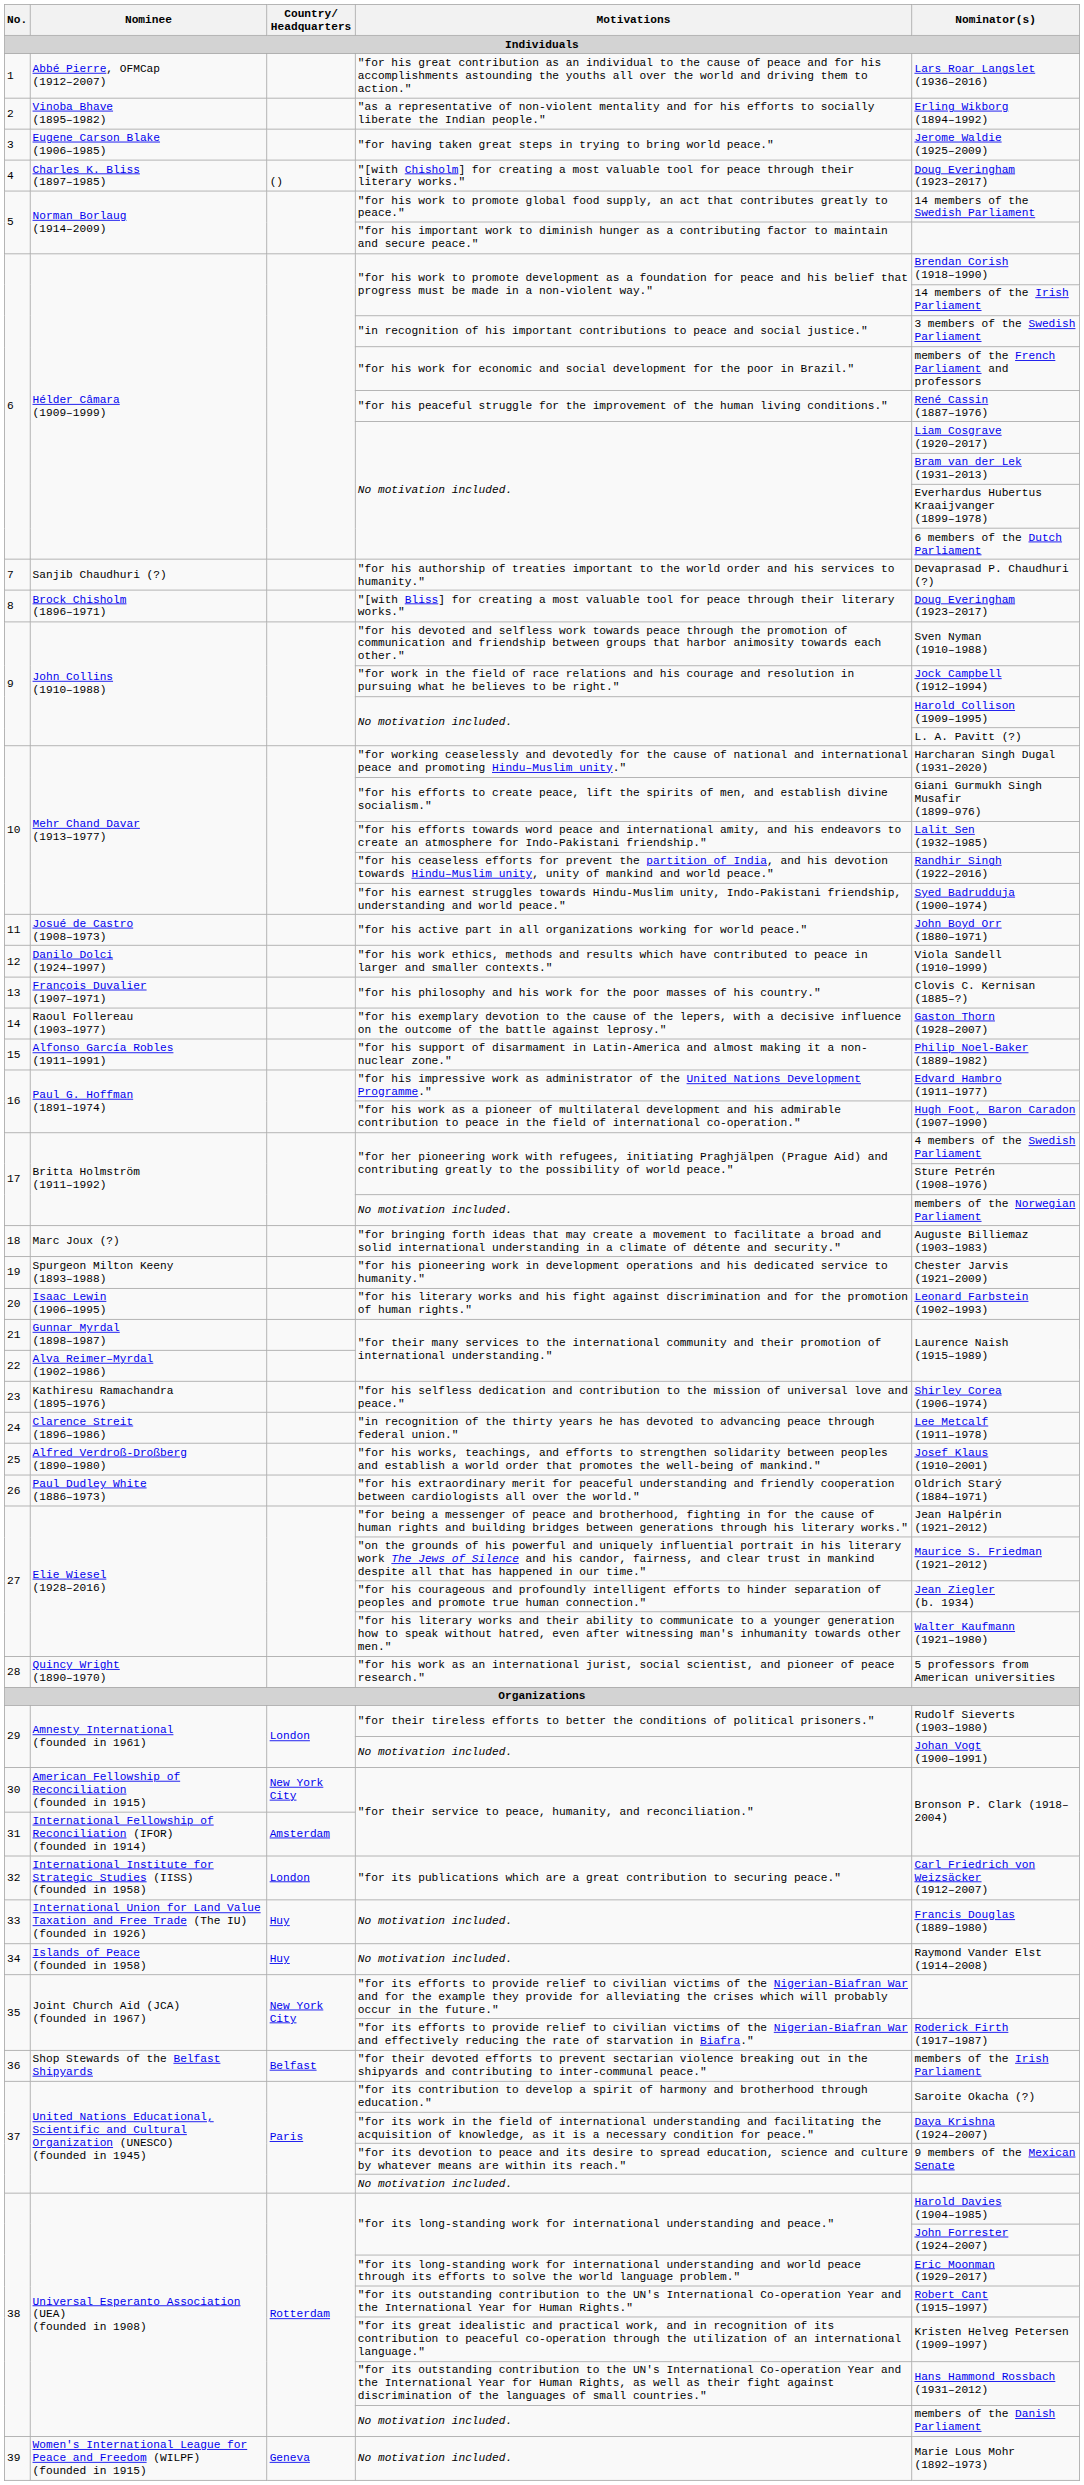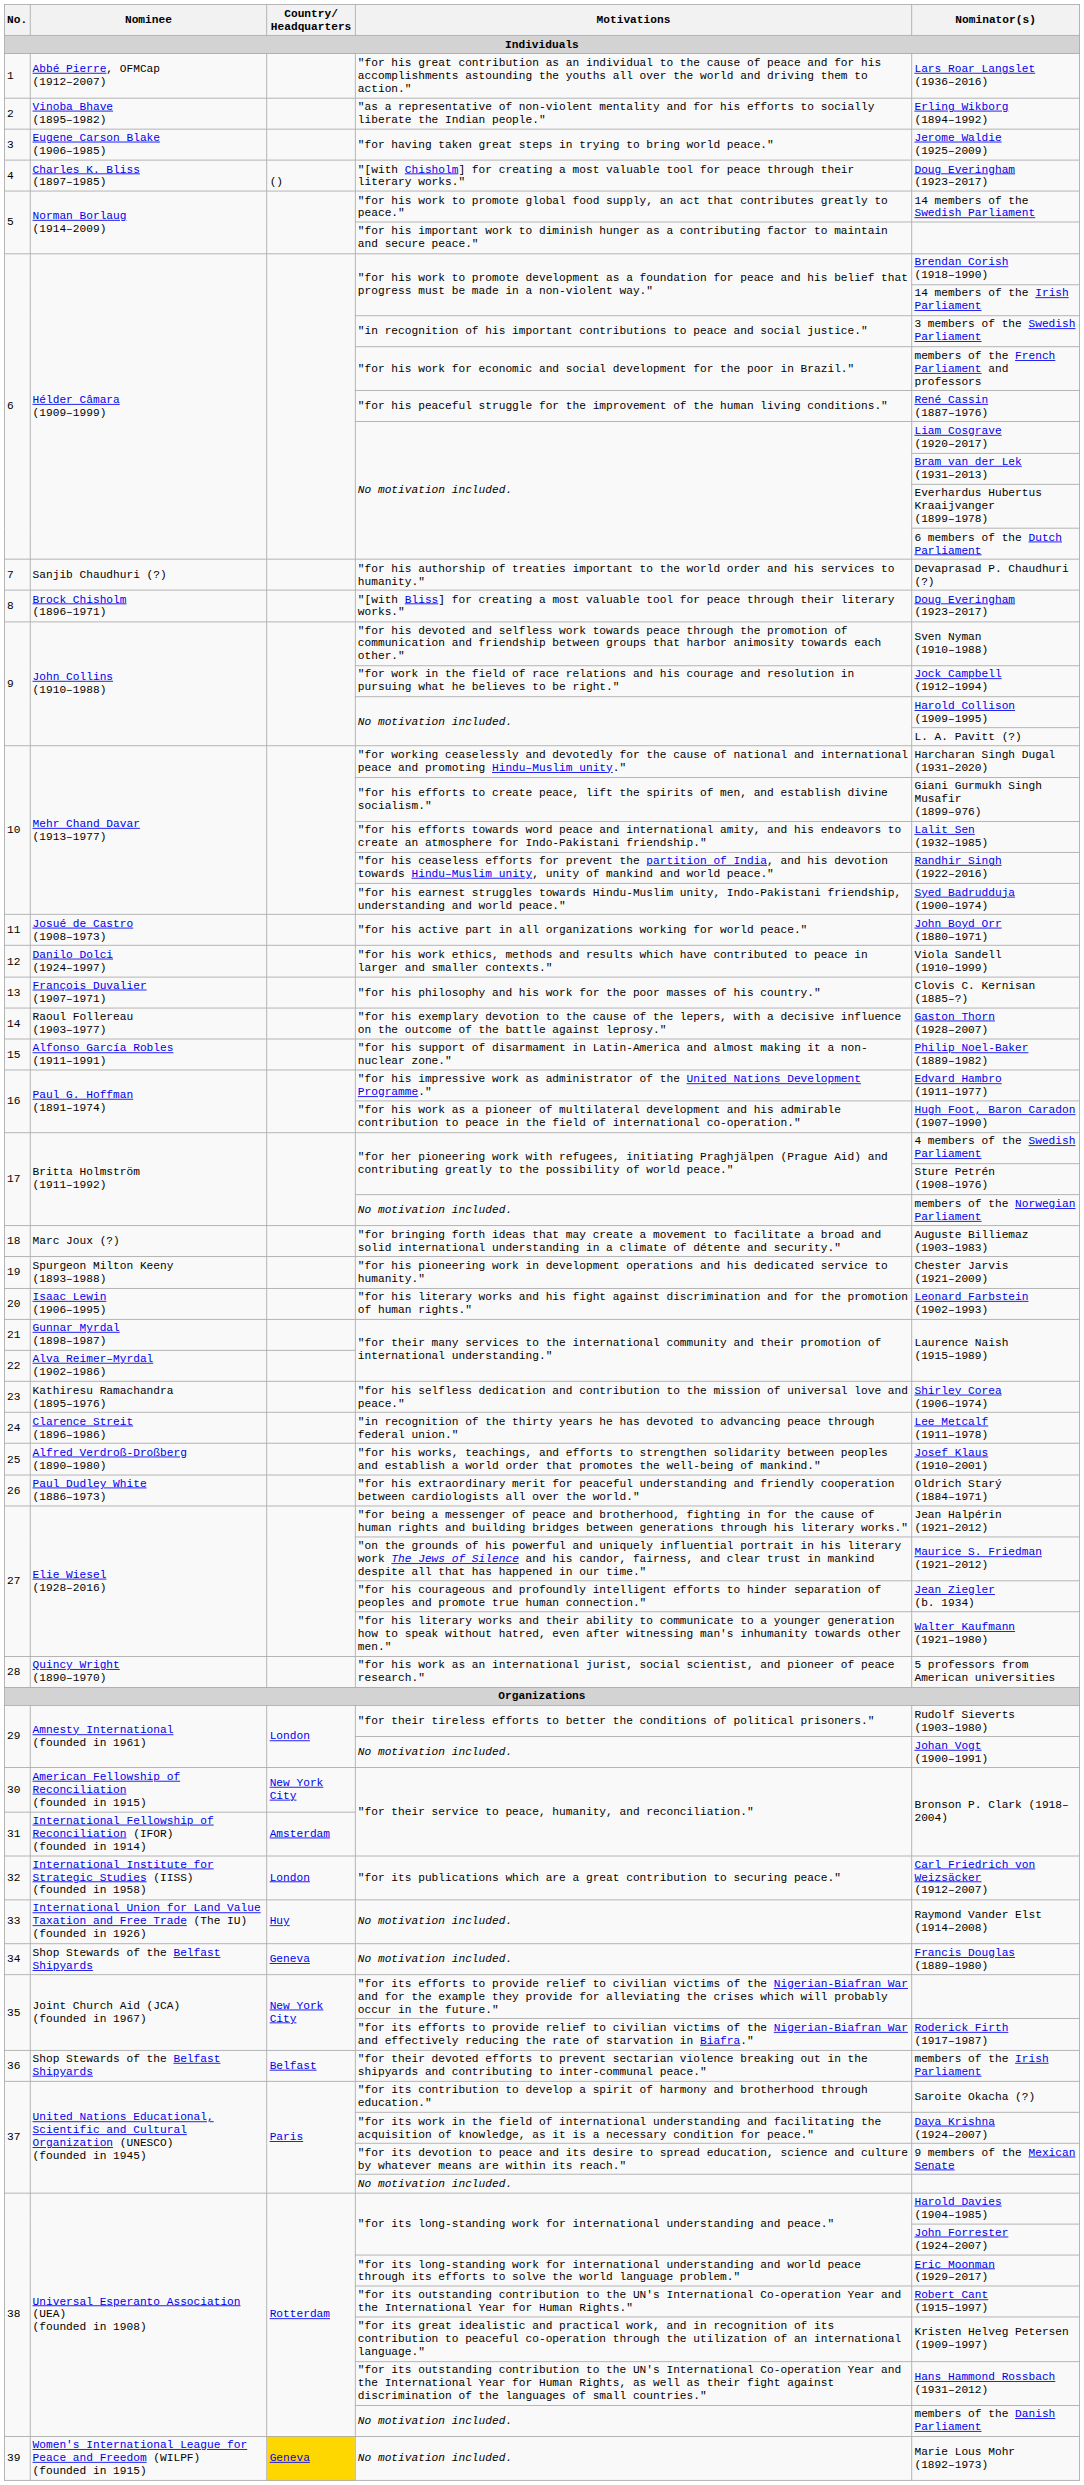33 / No motivation included. | Nominator(s): Francis Douglas (1889–1980) -> Raymond Vander Elst (1914–2008)
34 / No motivation included. | Nominee: Islands of Peace (founded in 1958) -> Shop Stewards of the Belfast Shipyards
34 / No motivation included. | Country/ Headquarters: Huy -> Geneva
34 / No motivation included. | Nominator(s): Raymond Vander Elst (1914–2008) -> Francis Douglas (1889–1980)
39 / No motivation included. | Country/ Headquarters: no background -> gold background
